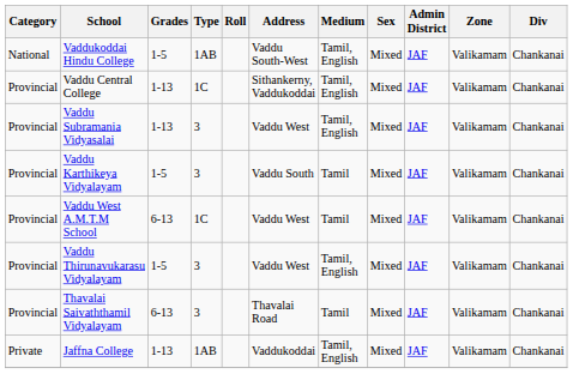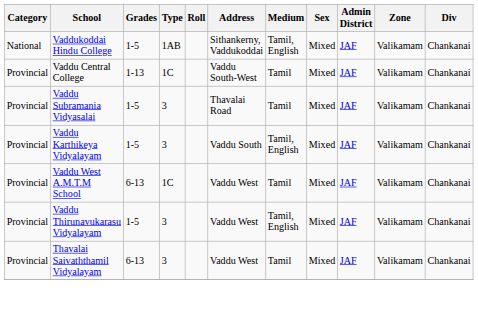Vaddukoddai Hindu College | Address: Vaddu South-West -> Sithankerny, Vaddukoddai
Vaddu Central College | Address: Sithankerny, Vaddukoddai -> Vaddu South-West
Vaddu Central College | Medium: Tamil, English -> Tamil
Vaddu Subramania Vidyasalai | Grades: 1-13 -> 1-5
Vaddu Subramania Vidyasalai | Address: Vaddu West -> Thavalai Road
Vaddu Subramania Vidyasalai | Medium: Tamil, English -> Tamil
Vaddu Karthikeya Vidyalayam | Medium: Tamil -> Tamil, English
Thavalai Saivaththamil Vidyalayam | Address: Thavalai Road -> Vaddu West
- row: Private | Jaffna College | 1-13 | 1AB | Vaddukoddai | Tamil, English | Mixed | JAF | Valikamam | Chankanai
